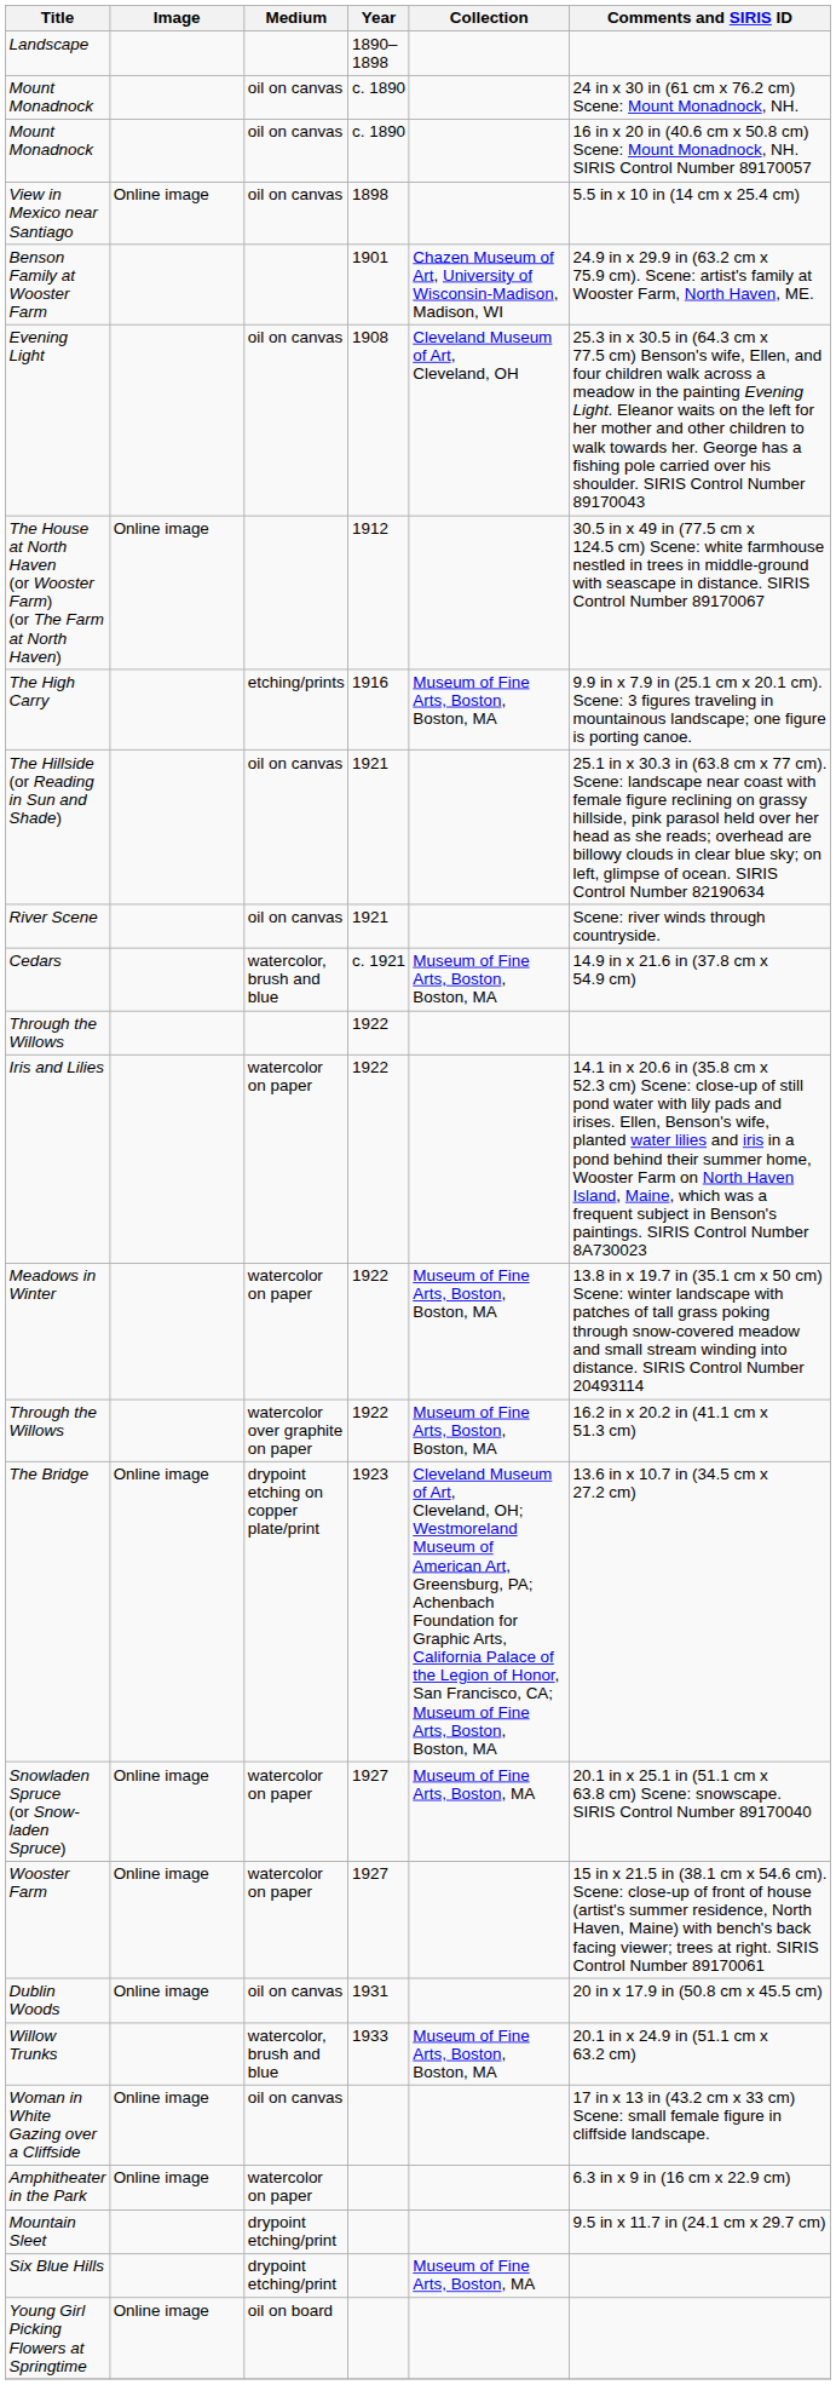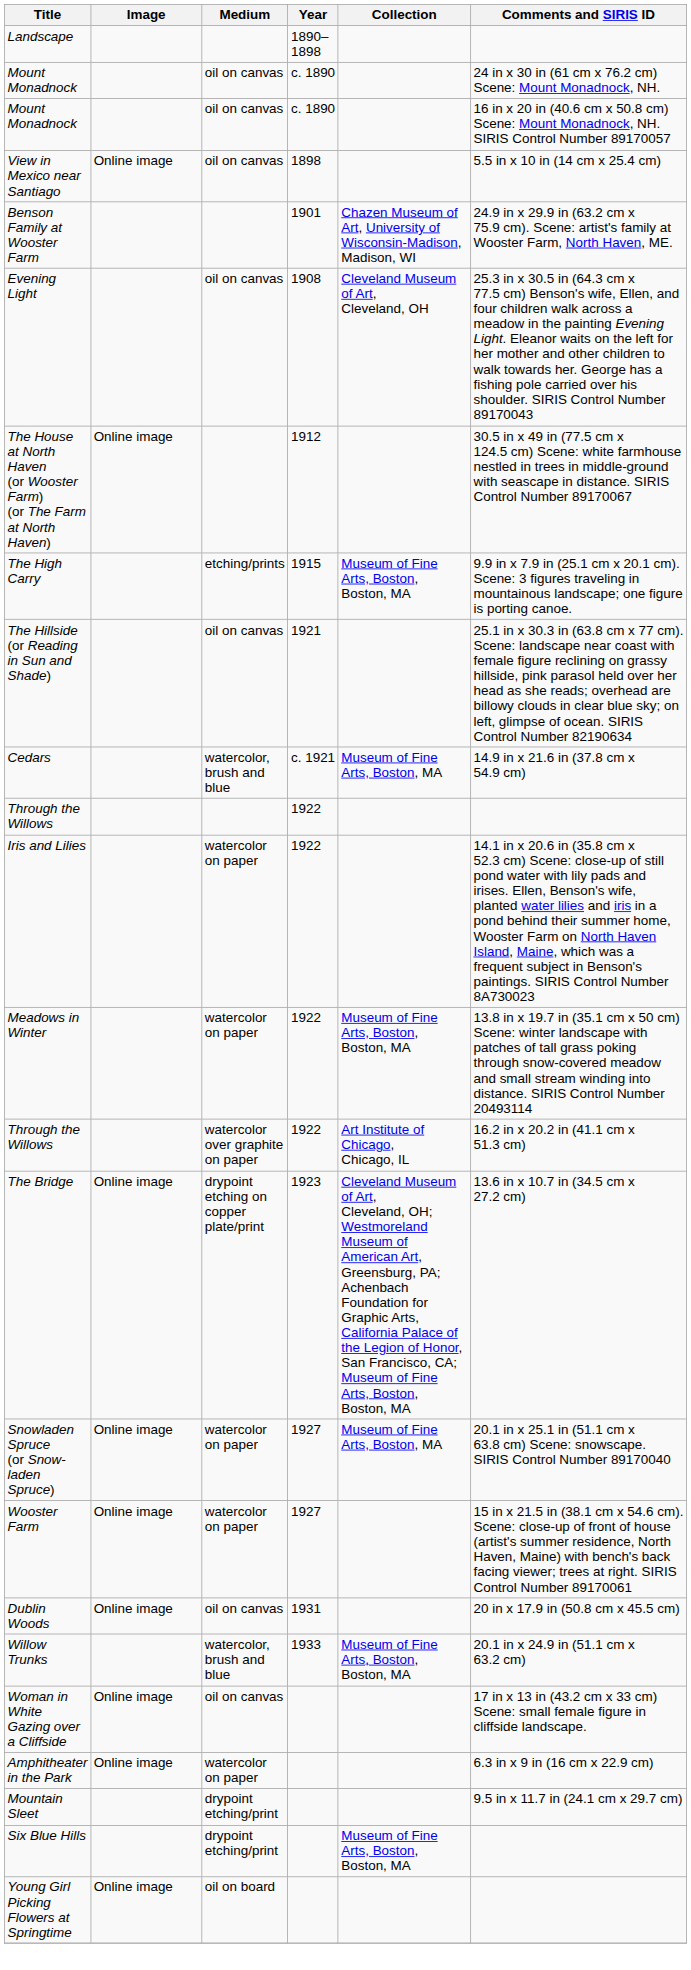The High Carry | Year: 1916 -> 1915
- row: River Scene | oil on canvas | 1921 | Scene: river winds through countryside.
Cedars | Collection: Museum of Fine Arts, Boston, Boston, MA -> Museum of Fine Arts, Boston, MA
Through the Willows / watercolor over graphite on paper | Collection: Museum of Fine Arts, Boston, Boston, MA -> Art Institute of Chicago, Chicago, IL
Six Blue Hills | Collection: Museum of Fine Arts, Boston, MA -> Museum of Fine Arts, Boston, Boston, MA
